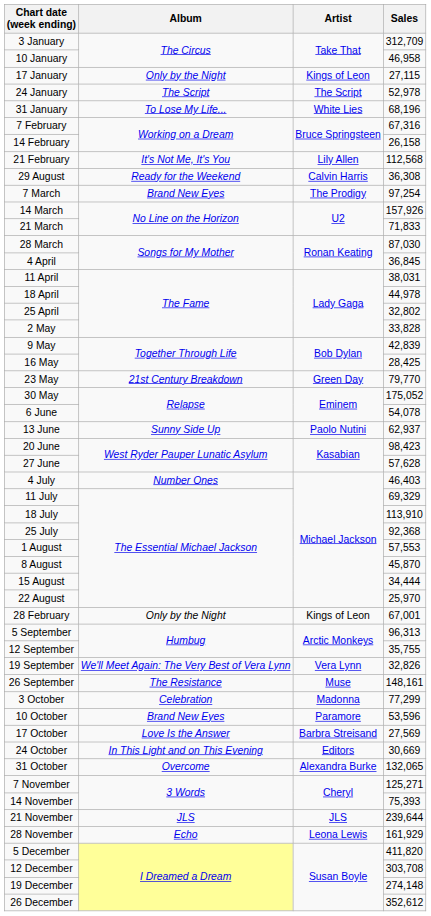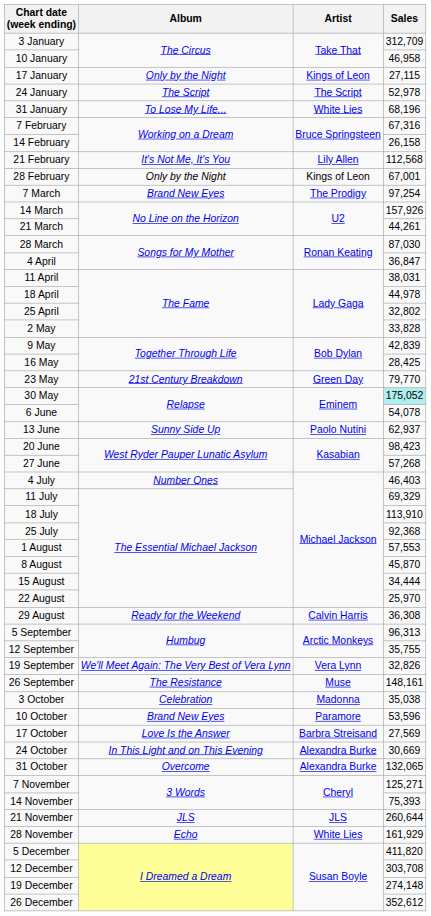rows swapped: 28 February <-> 29 August
21 March | Sales: 71,833 -> 44,261
4 April | Sales: 36,845 -> 36,847
30 May | Sales: no background -> paleturquoise background
27 June | Sales: 57,628 -> 57,268
3 October | Sales: 77,299 -> 35,038
24 October | Artist: Editors -> Alexandra Burke
21 November | Sales: 239,644 -> 260,644
28 November | Artist: Leona Lewis -> White Lies
